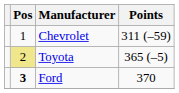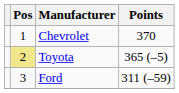Chevrolet | Points: 311 (–59) -> 370
Ford | Pos: bold -> normal
Ford | Points: 370 -> 311 (–59)
